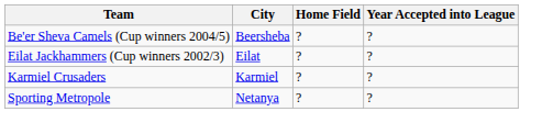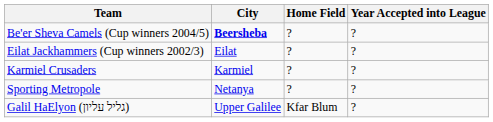Be'er Sheva Camels (Cup winners 2004/5) | City: normal -> bold
+ row: Galil HaElyon (גליל עליון) | Upper Galilee | Kfar Blum | ?
